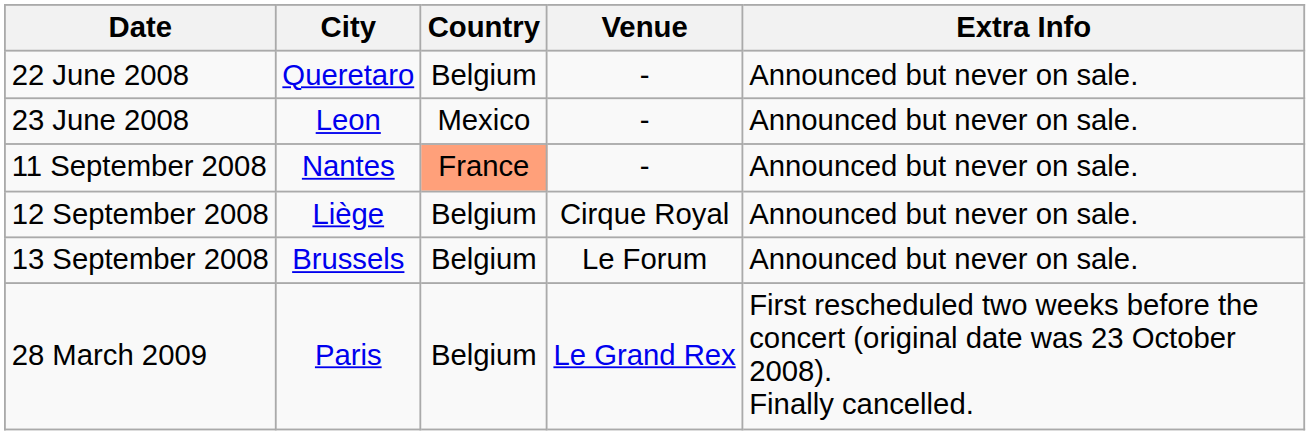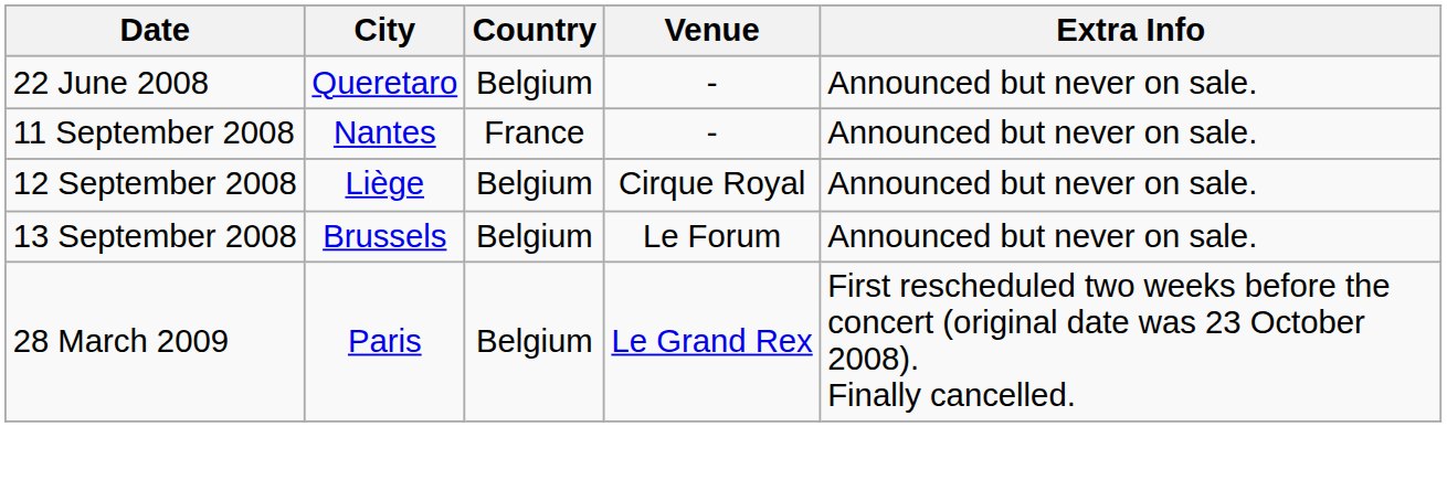- row: 23 June 2008 | Leon | Mexico | - | Announced but never on sale.
11 September 2008 | Country: lightsalmon background -> no background
